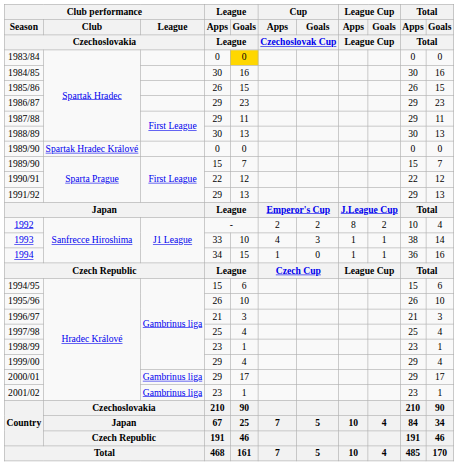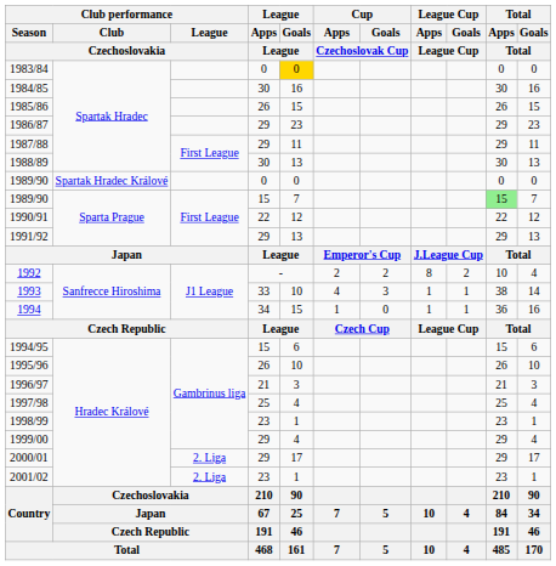1989/90 / 15 | Total / Apps / Total: no background -> lightgreen background
2000/01 | Club performance / League / Czechoslovakia: Gambrinus liga -> 2. Liga
2001/02 | Club performance / League / Czechoslovakia: Gambrinus liga -> 2. Liga
